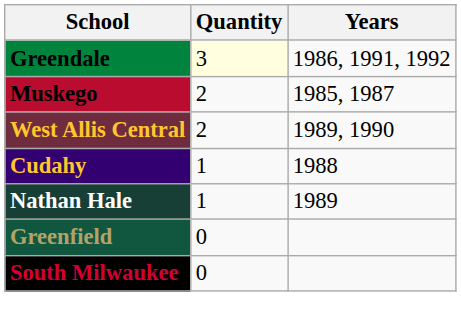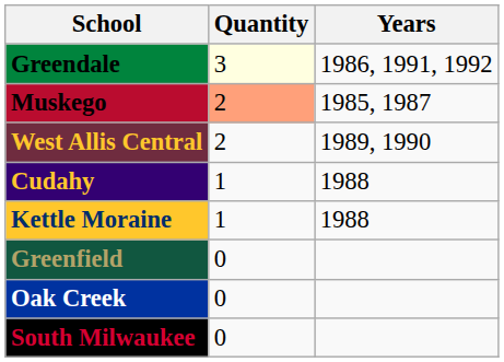Muskego | Quantity: no background -> lightsalmon background
+ row: Kettle Moraine | 1 | 1988
- row: Nathan Hale | 1 | 1989
+ row: Oak Creek | 0
